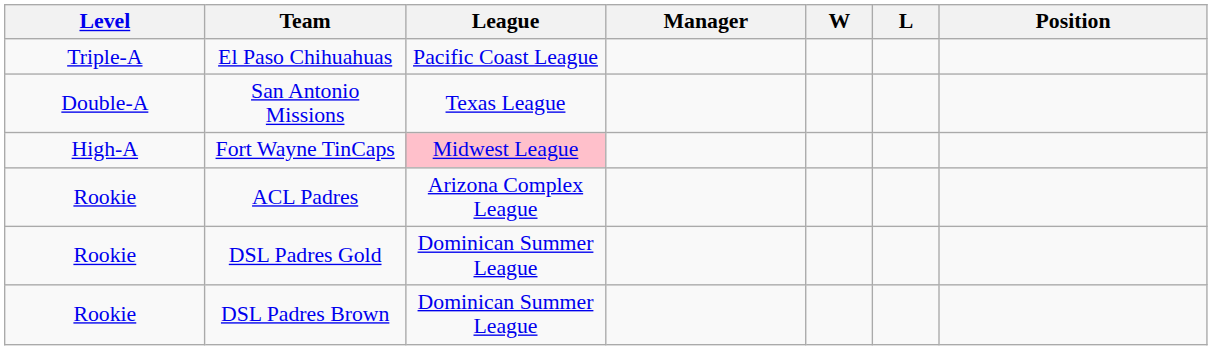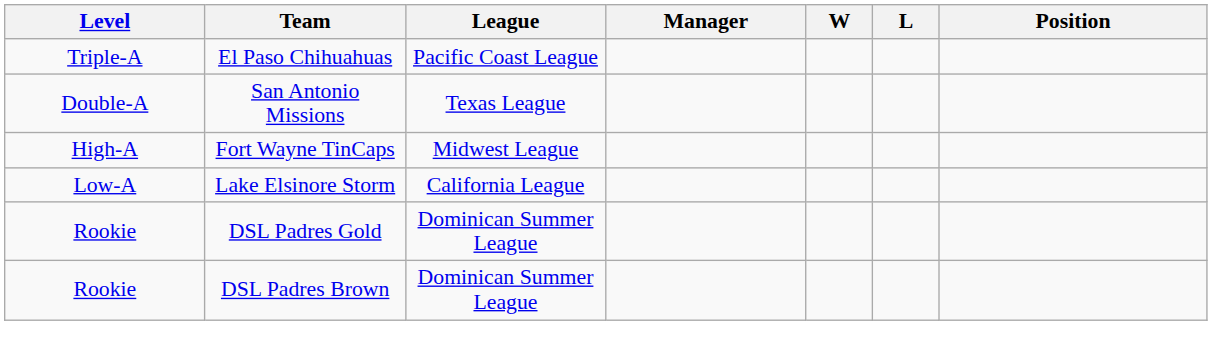Fort Wayne TinCaps | League: pink background -> no background
+ row: Low-A | Lake Elsinore Storm | California League
- row: Rookie | ACL Padres | Arizona Complex League
